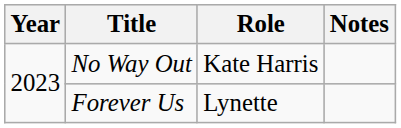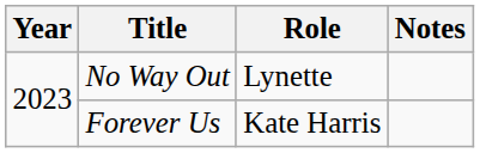No Way Out | Role: Kate Harris -> Lynette
Forever Us | Role: Lynette -> Kate Harris
